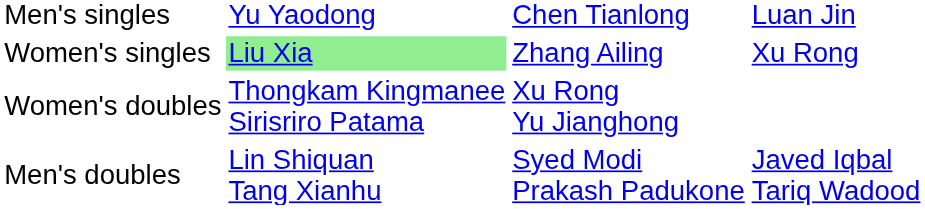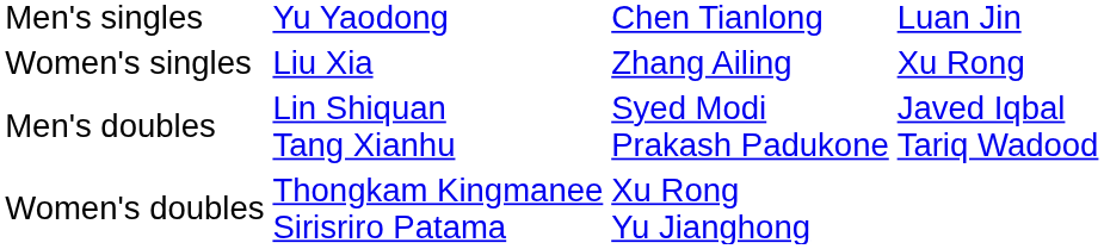Women's singles | column 2: lightgreen background -> no background
rows swapped: Men's doubles <-> Women's doubles
